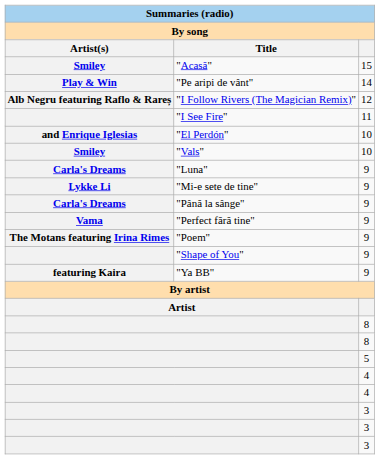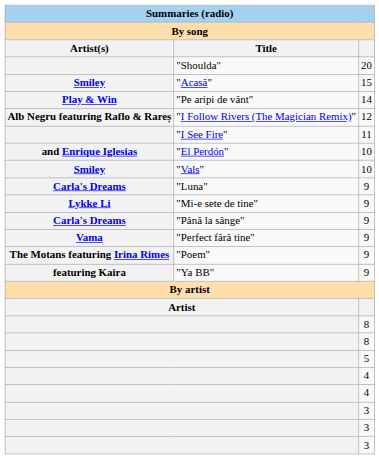+ row: "Shoulda" | 20
- row: "Shape of You" | 9
